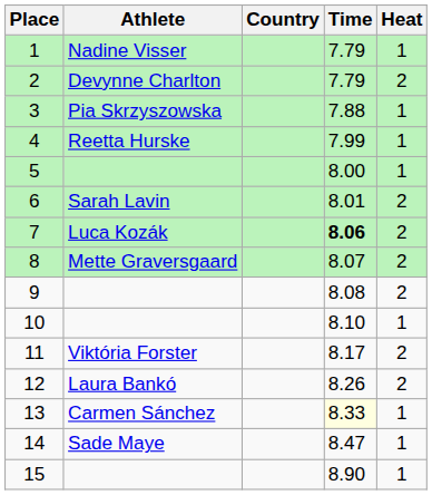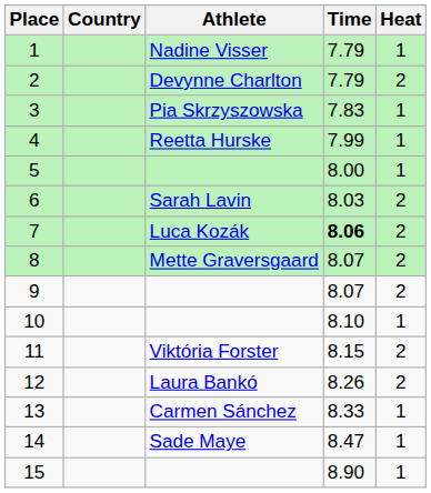columns swapped: Athlete <-> Country
3 | Time: 7.88 -> 7.83
6 | Time: 8.01 -> 8.03
9 | Time: 8.08 -> 8.07
11 | Time: 8.17 -> 8.15
13 | Time: lightyellow background -> no background
